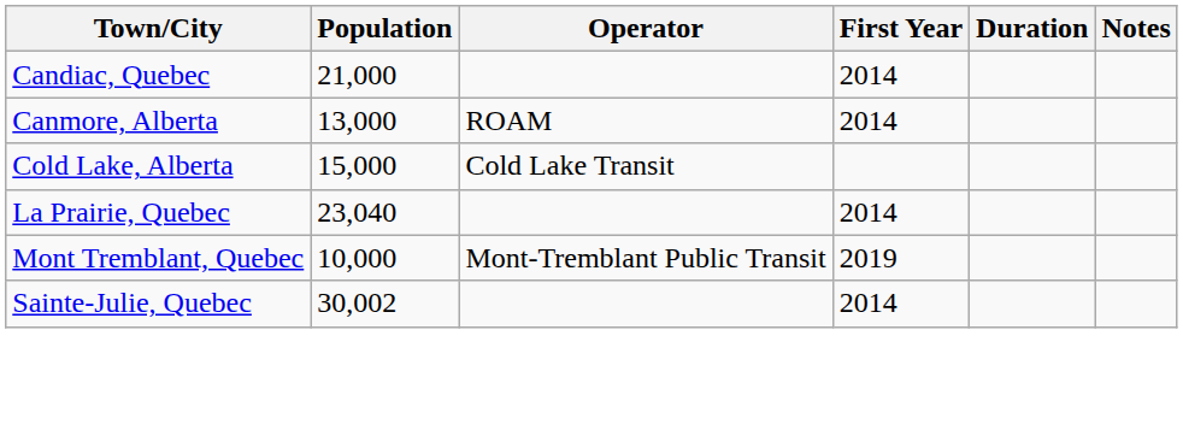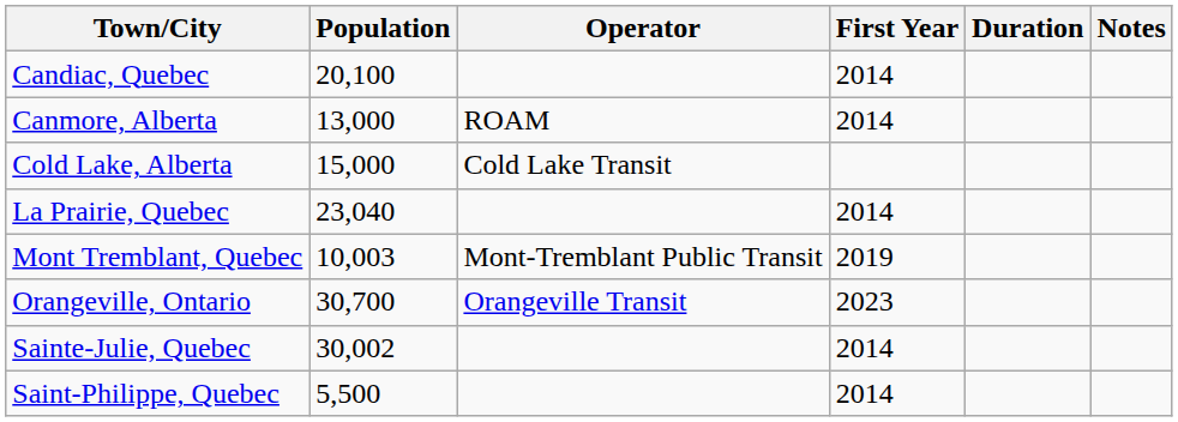Candiac, Quebec | Population: 21,000 -> 20,100
Mont Tremblant, Quebec | Population: 10,000 -> 10,003
+ row: Orangeville, Ontario | 30,700 | Orangeville Transit | 2023
+ row: Saint-Philippe, Quebec | 5,500 | 2014
